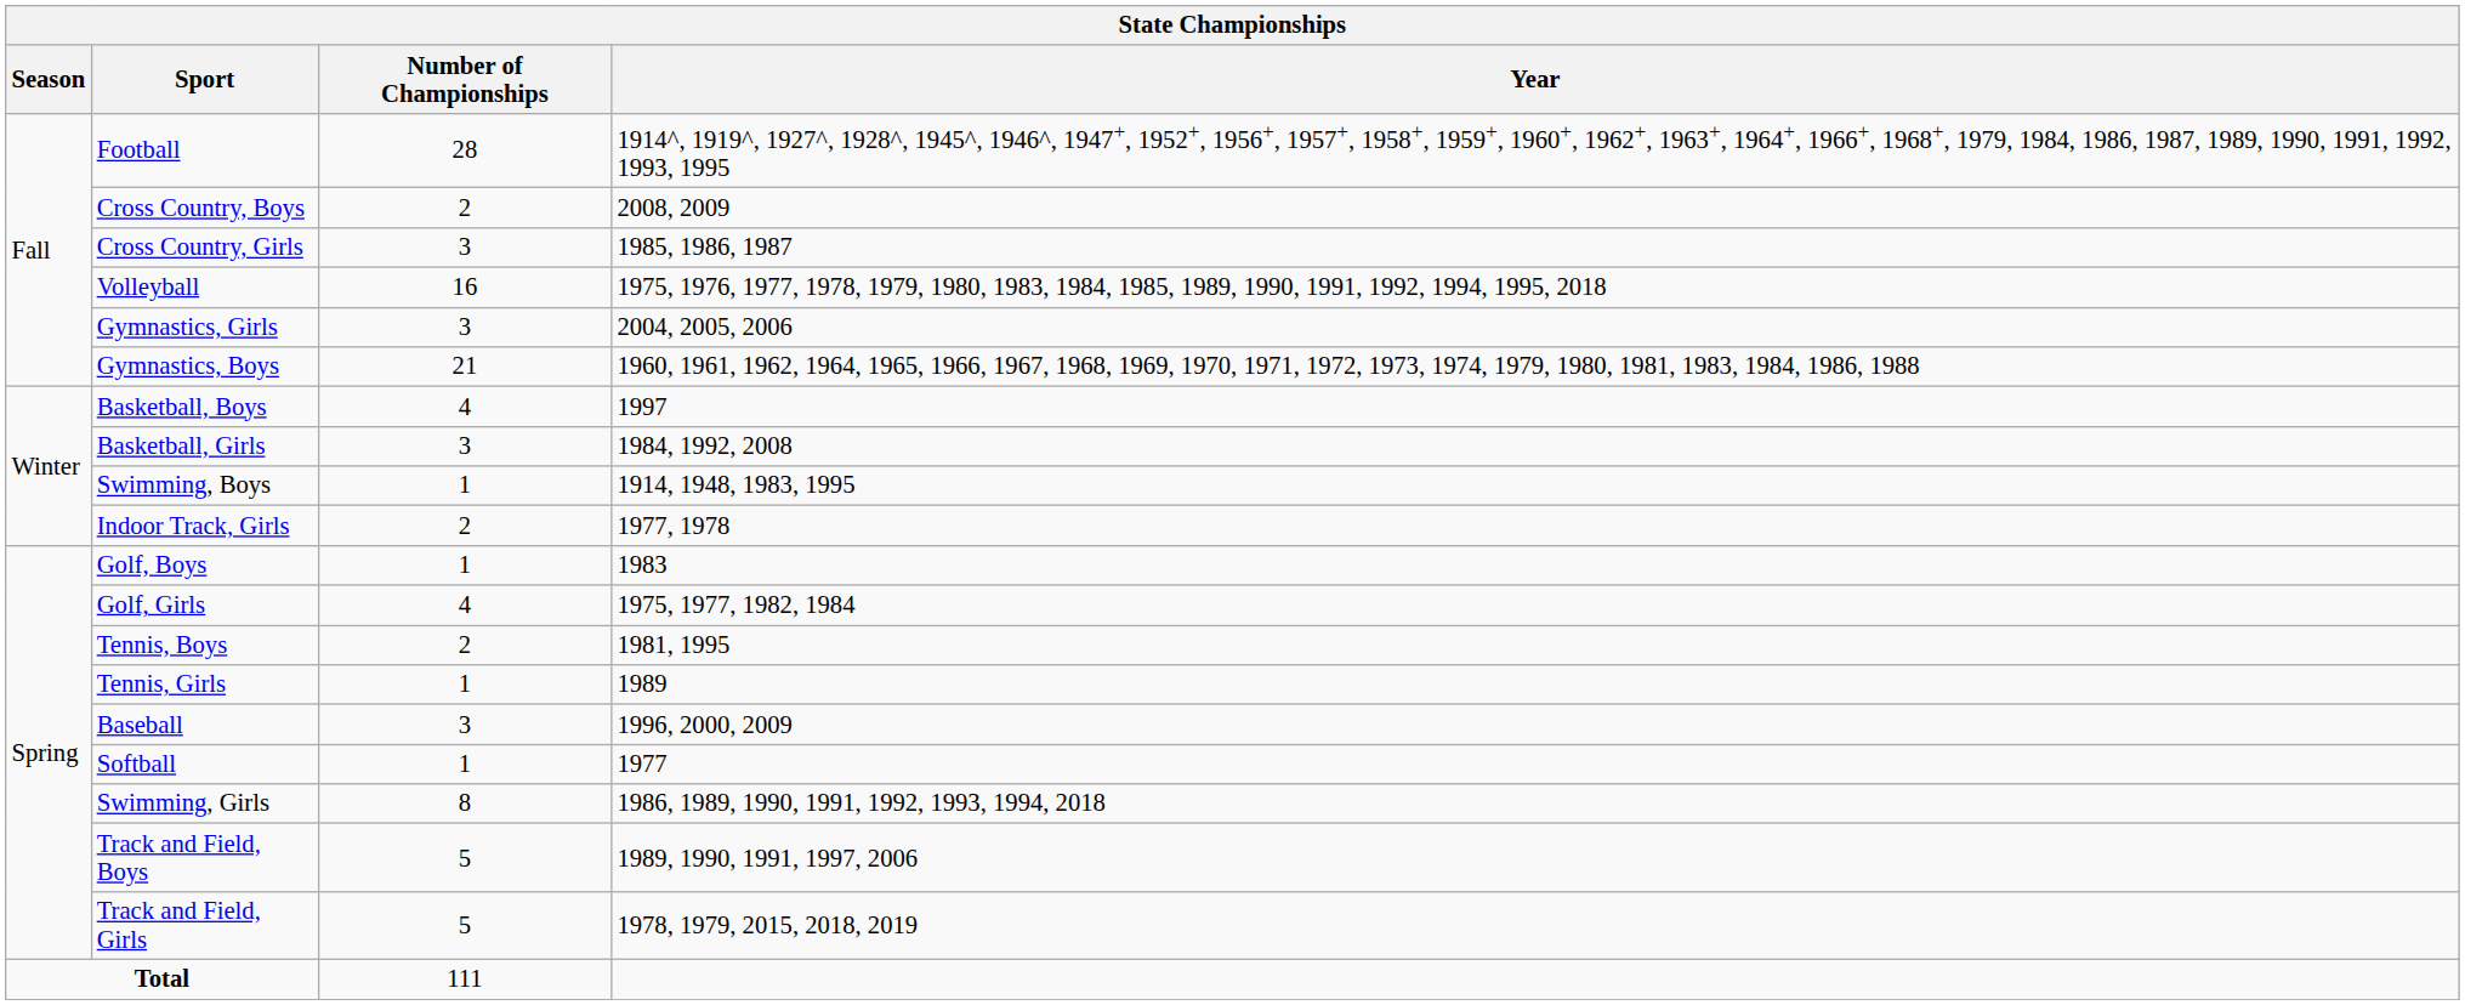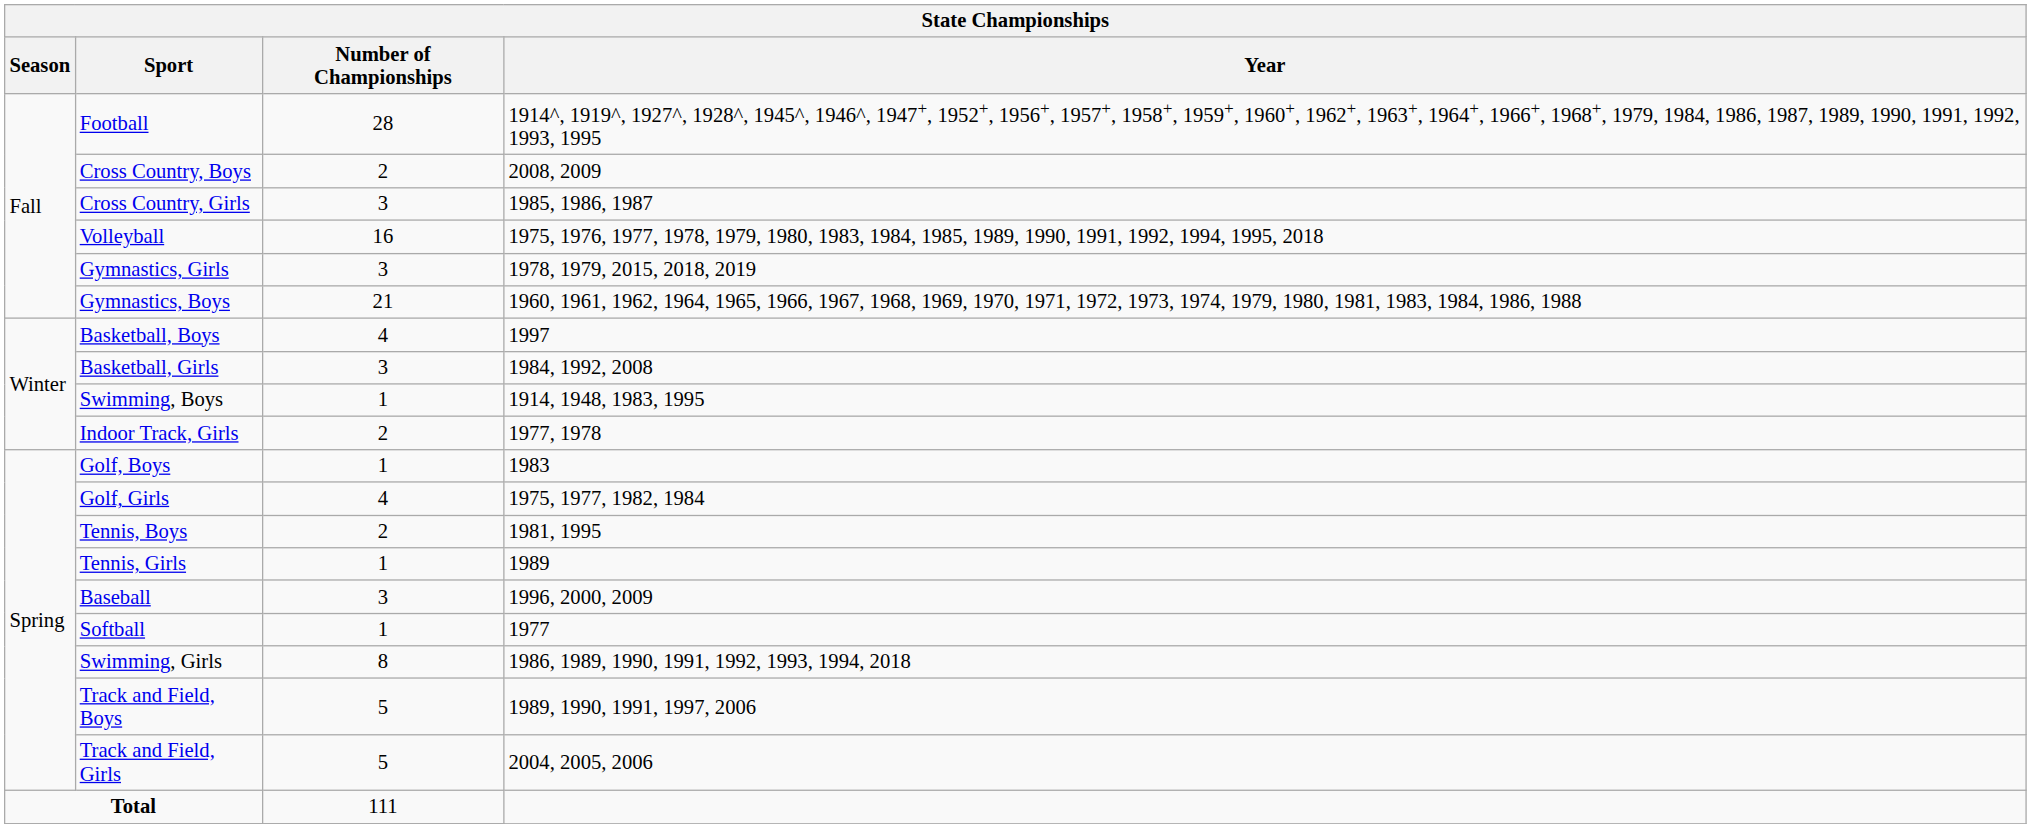Gymnastics, Girls | Year: 2004, 2005, 2006 -> 1978, 1979, 2015, 2018, 2019
Track and Field, Girls | Year: 1978, 1979, 2015, 2018, 2019 -> 2004, 2005, 2006
